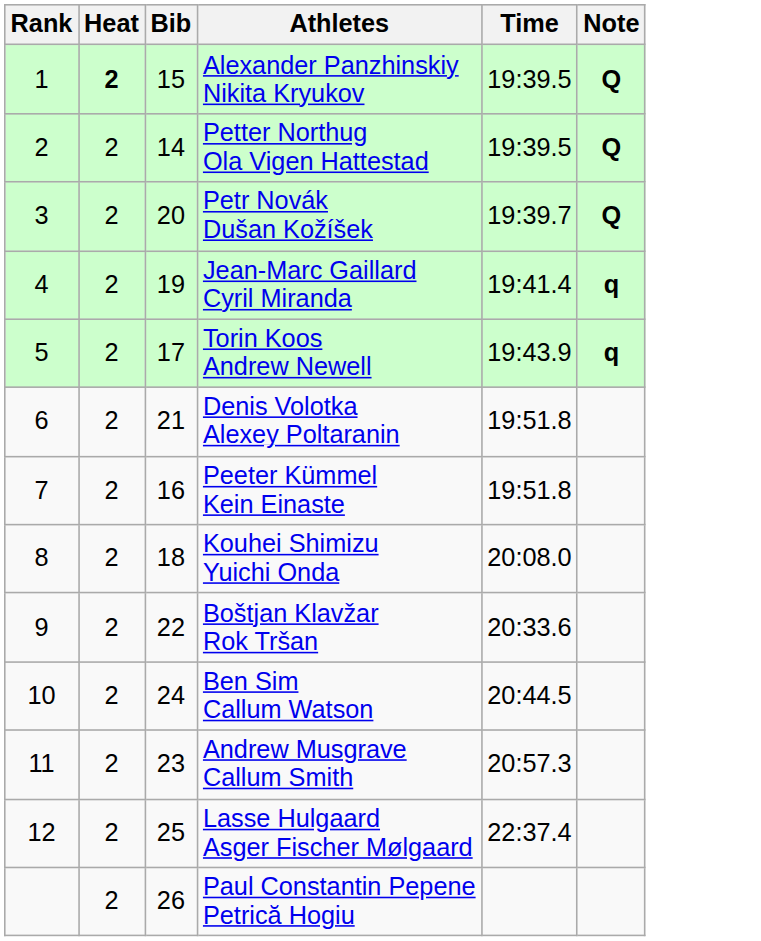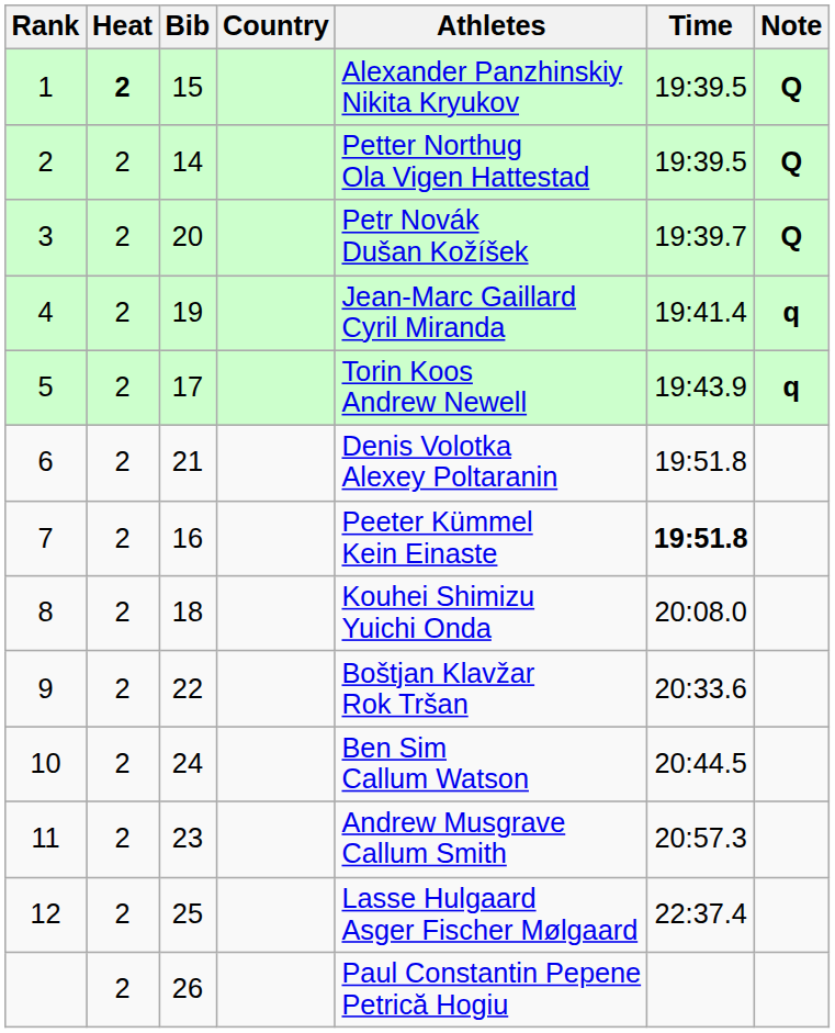+ column: Country
7 | Time: normal -> bold
